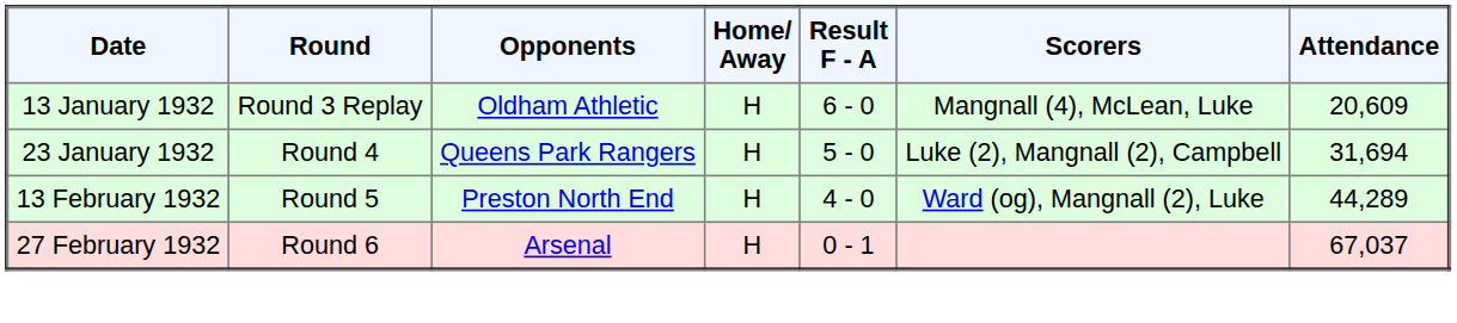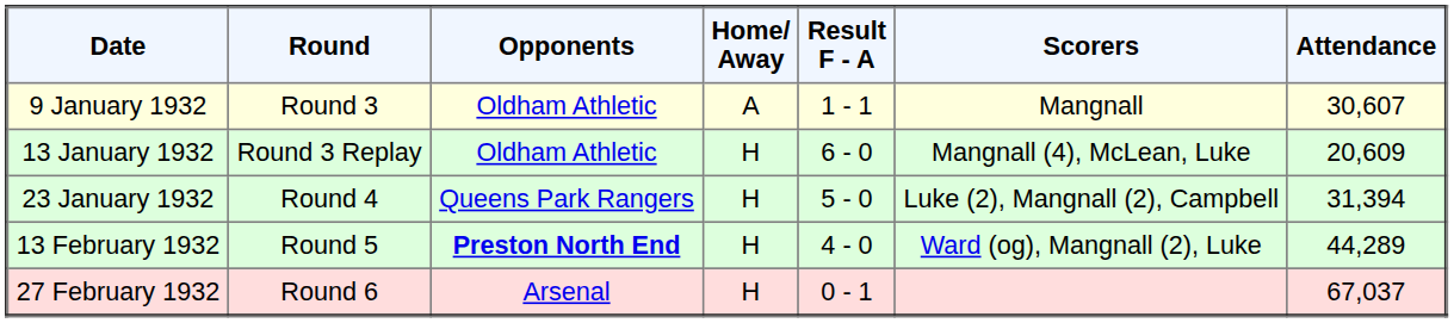+ row: 9 January 1932 | Round 3 | Oldham Athletic | A | 1 - 1 | Mangnall | 30,607
23 January 1932 | Attendance: 31,694 -> 31,394
13 February 1932 | Opponents: normal -> bold
